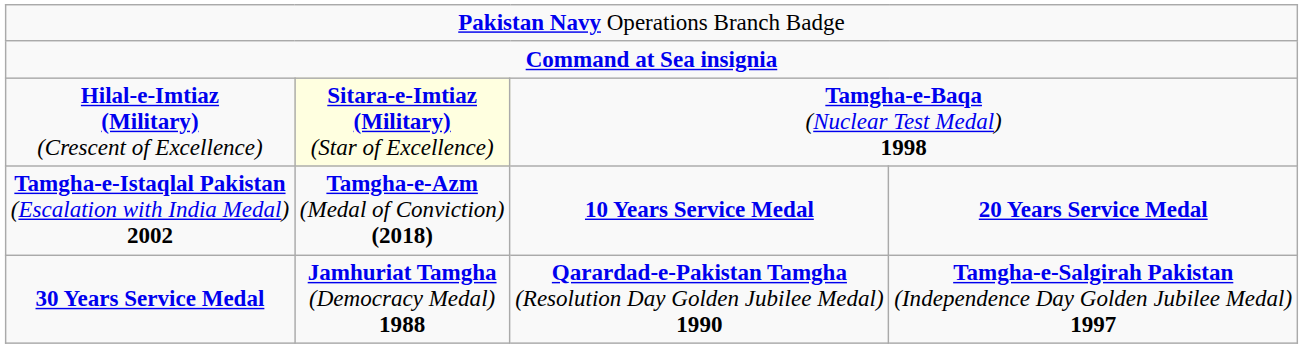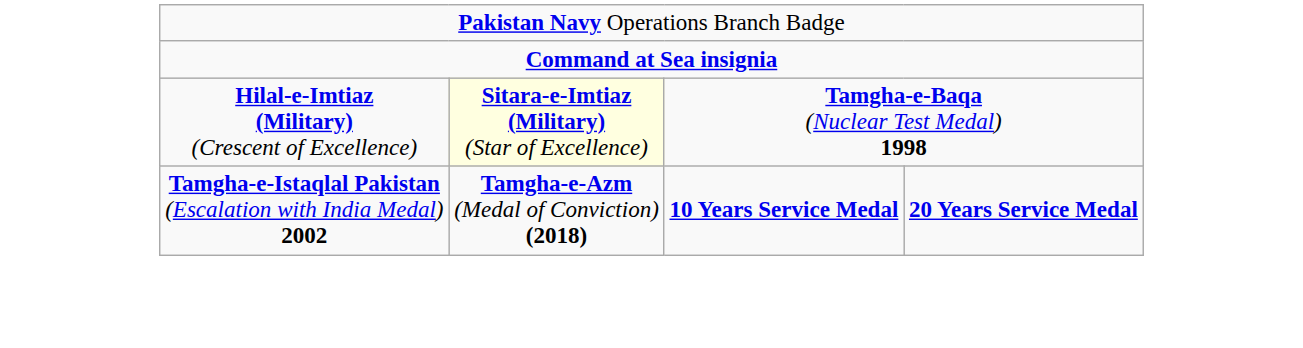- row: 30 Years Service Medal | Jamhuriat Tamgha (Democracy Medal) 1988 | Qarardad-e-Pakistan Tamgha (Resolution Day Golden Jubilee Medal) 1990 | Tamgha-e-Salgirah Pakistan (Independence Day Golden Jubilee Medal) 1997
